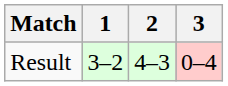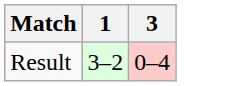- column: 2 | 4–3
